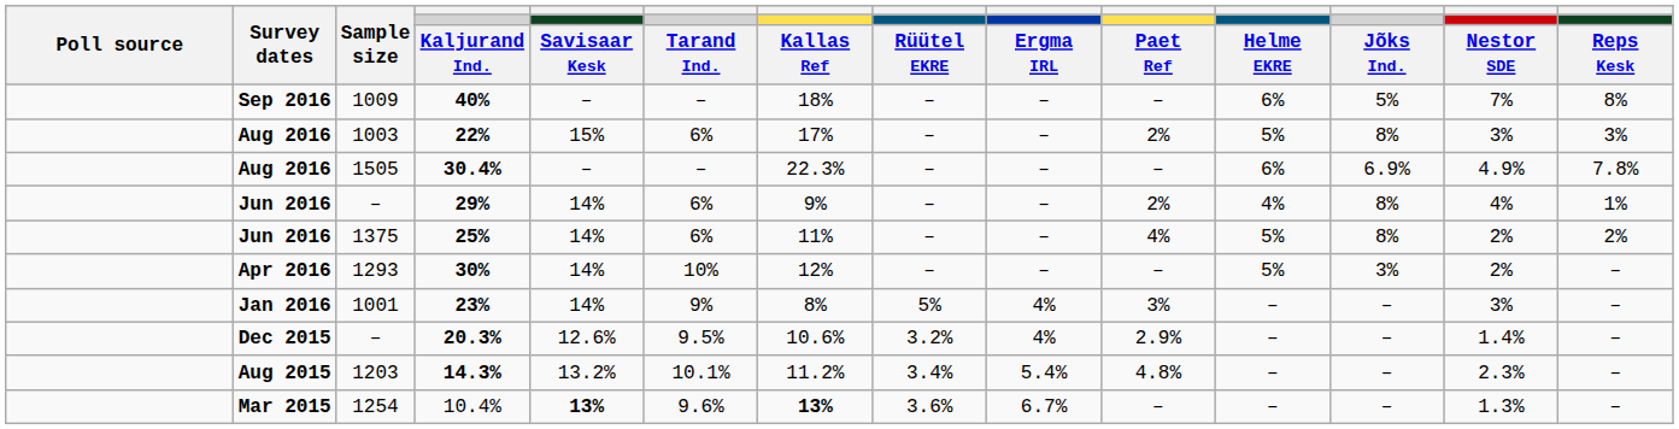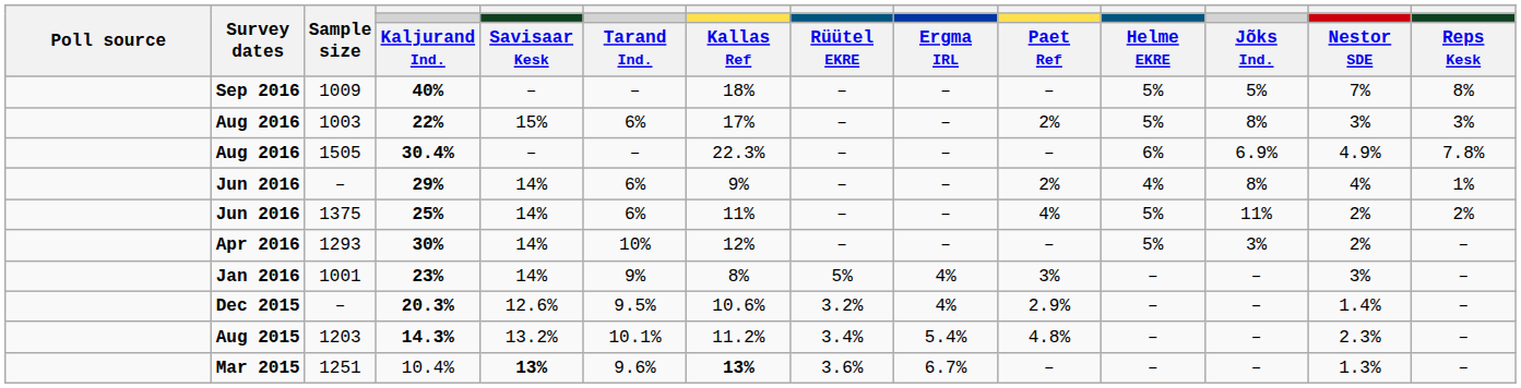40% | column 11: 6% -> 5%
25% | column 12: 8% -> 11%
10.4% | Sample size: 1254 -> 1251
